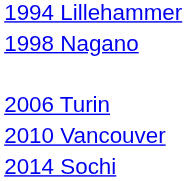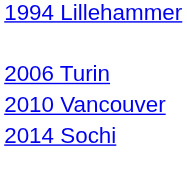- row: 1998 Nagano
